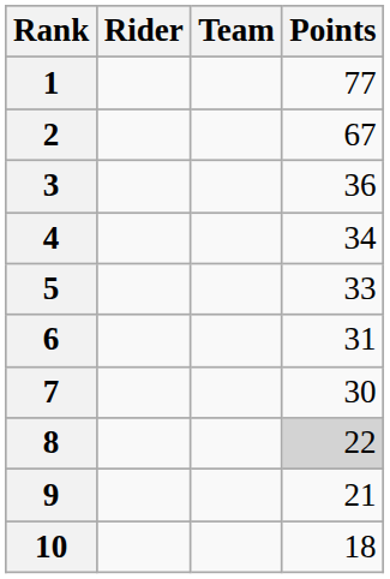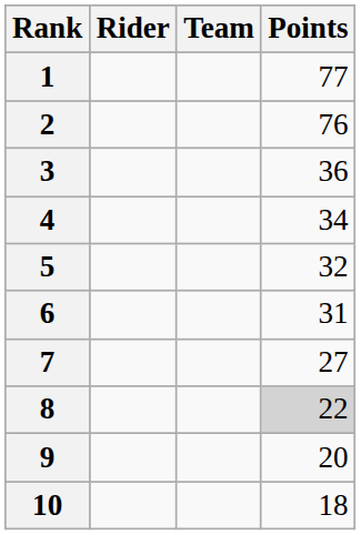2 | Points: 67 -> 76
5 | Points: 33 -> 32
7 | Points: 30 -> 27
9 | Points: 21 -> 20
